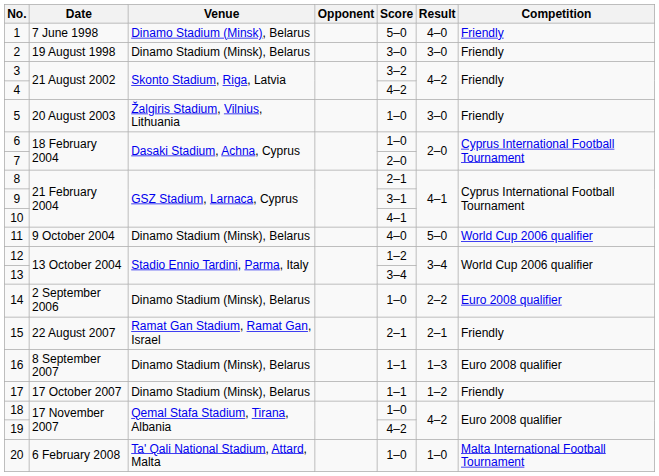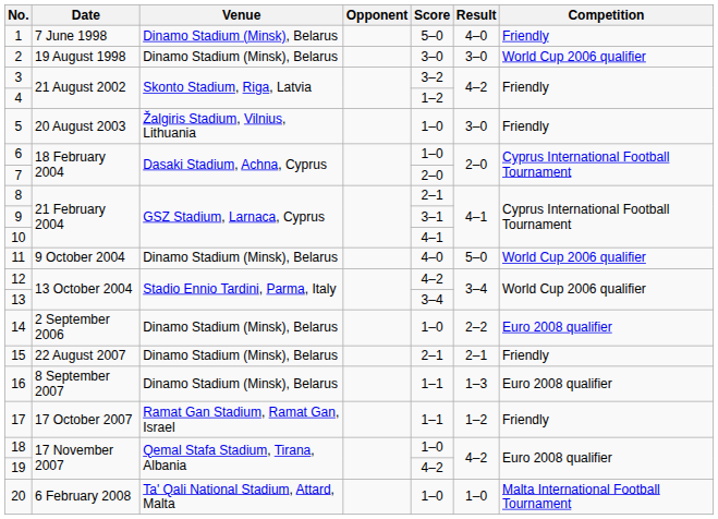2 | Competition: Friendly -> World Cup 2006 qualifier
4 | Score: 4–2 -> 1–2
12 | Score: 1–2 -> 4–2
15 | Venue: Ramat Gan Stadium, Ramat Gan, Israel -> Dinamo Stadium (Minsk), Belarus
17 | Venue: Dinamo Stadium (Minsk), Belarus -> Ramat Gan Stadium, Ramat Gan, Israel
